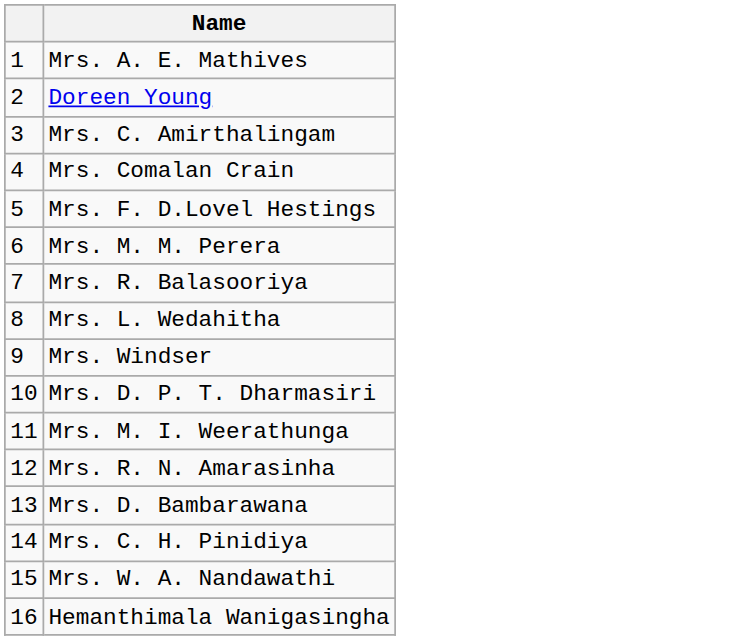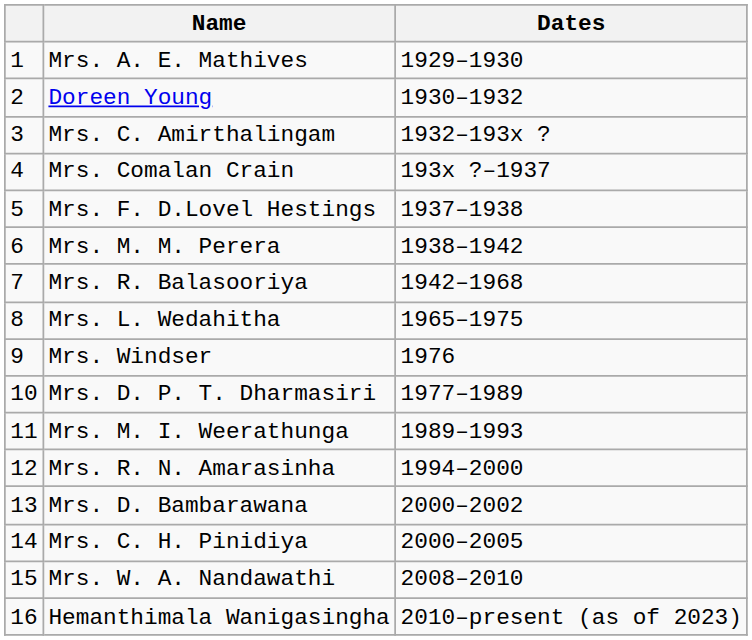+ column: Dates | 1929–1930 | 1930–1932 | 1932–193x ? | 193x ?–1937 | 1937–1938 | 1938–1942 | 1942–1968 | 1965–1975 | 1976 | 1977–1989 | 1989–1993 | 1994–2000 | 2000–2002 | 2000–2005 | 2008–2010 | 2010–present (as of 2023)
